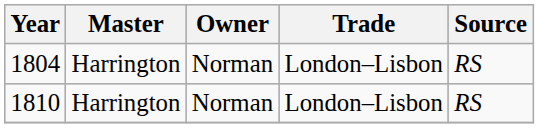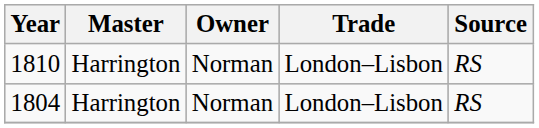rows swapped: 1804 <-> 1810
